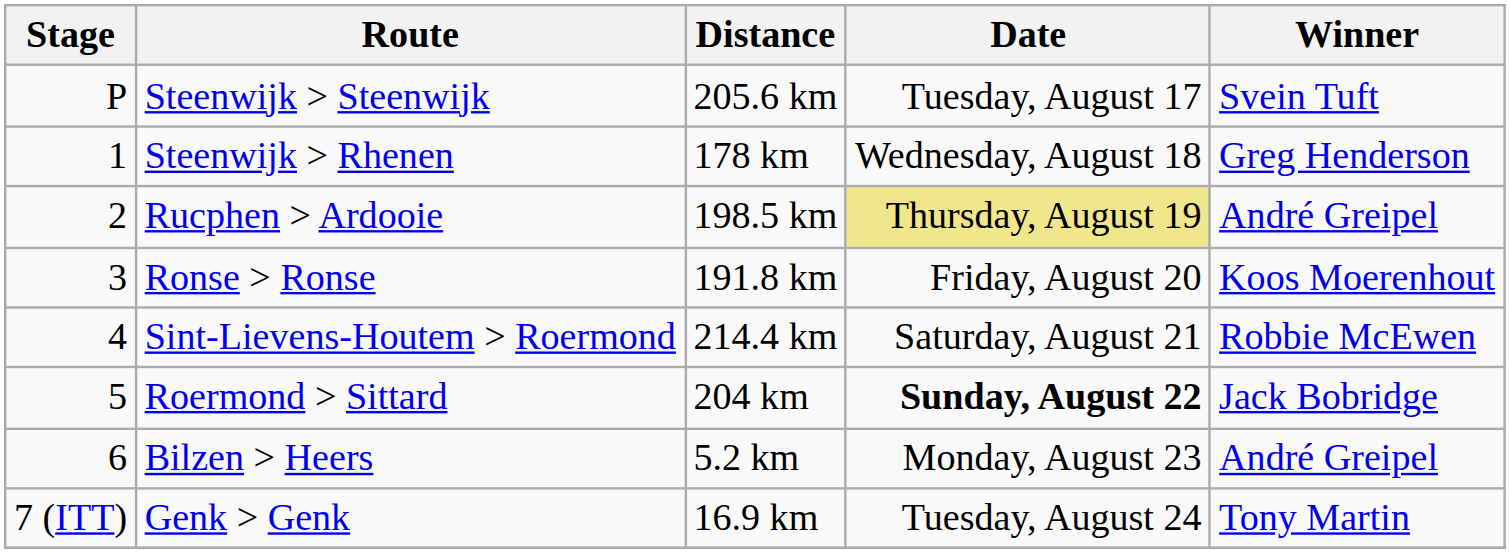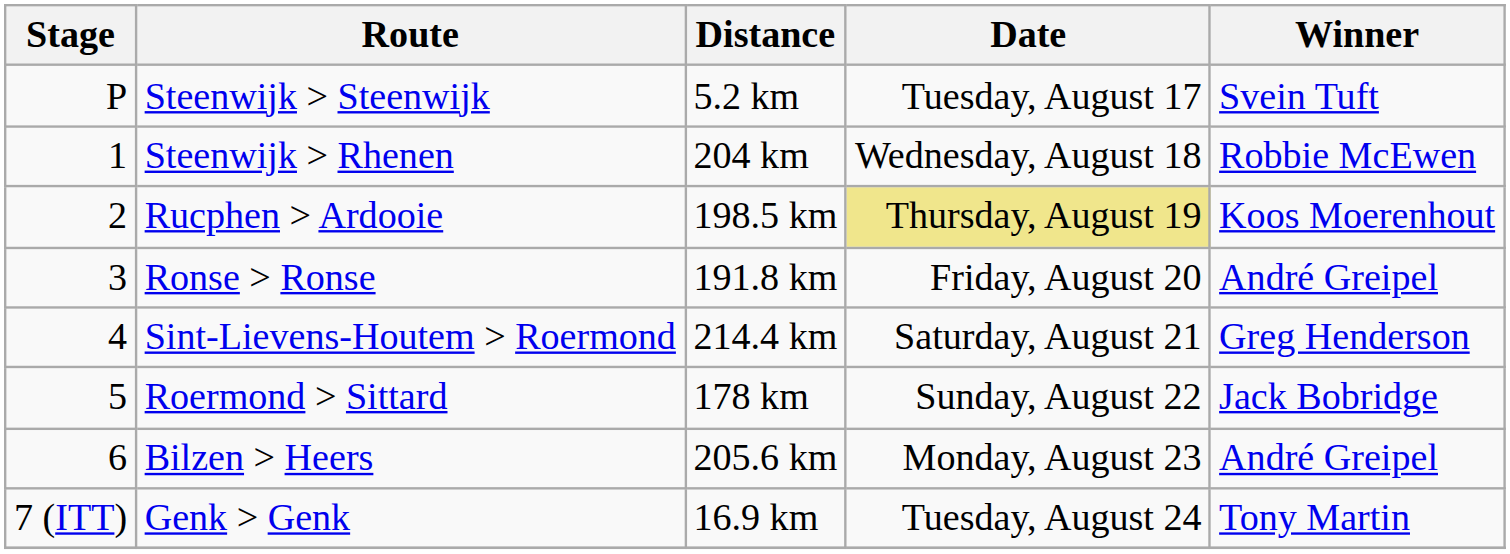Steenwijk > Steenwijk | Distance: 205.6 km -> 5.2 km
Steenwijk > Rhenen | Distance: 178 km -> 204 km
Steenwijk > Rhenen | Winner: Greg Henderson -> Robbie McEwen
Rucphen > Ardooie | Winner: André Greipel -> Koos Moerenhout
Ronse > Ronse | Winner: Koos Moerenhout -> André Greipel
Sint-Lievens-Houtem > Roermond | Winner: Robbie McEwen -> Greg Henderson
Roermond > Sittard | Distance: 204 km -> 178 km
Roermond > Sittard | Date: bold -> normal
Bilzen > Heers | Distance: 5.2 km -> 205.6 km
